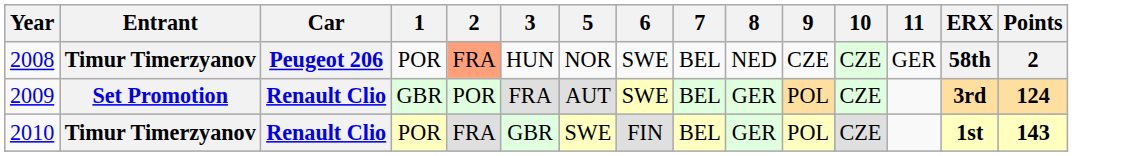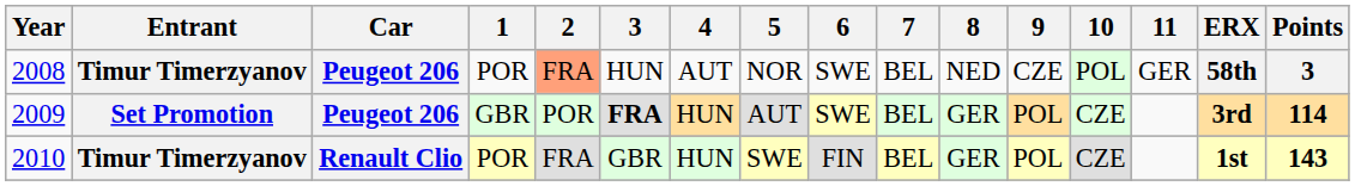+ column: 4 | AUT | HUN | HUN
2008 | 10: CZE -> POL
2008 | Points: 2 -> 3
2009 | Car: Renault Clio -> Peugeot 206
2009 | 3: normal -> bold
2009 | Points: 124 -> 114
